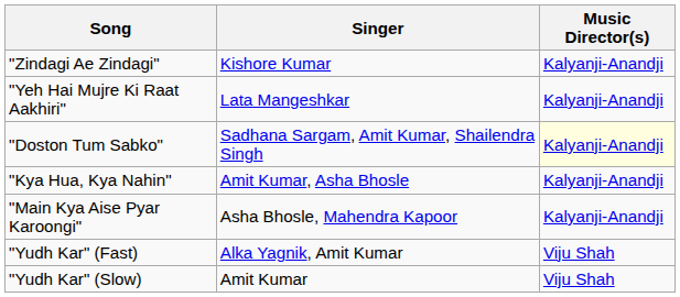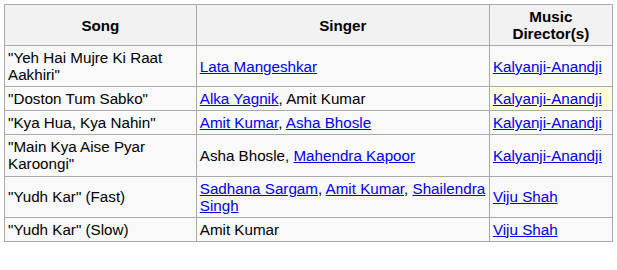- row: "Zindagi Ae Zindagi" | Kishore Kumar | Kalyanji-Anandji
"Doston Tum Sabko" | Singer: Sadhana Sargam, Amit Kumar, Shailendra Singh -> Alka Yagnik, Amit Kumar
"Yudh Kar" (Fast) | Singer: Alka Yagnik, Amit Kumar -> Sadhana Sargam, Amit Kumar, Shailendra Singh
